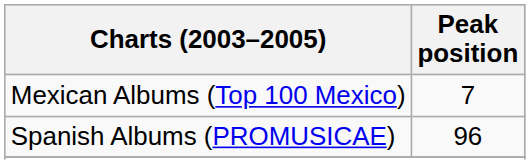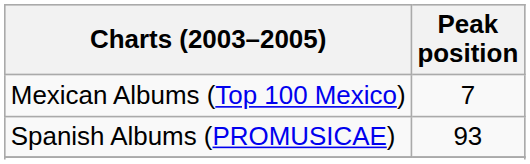Spanish Albums (PROMUSICAE) | Peak position: 96 -> 93
